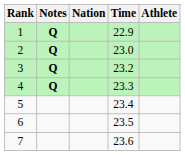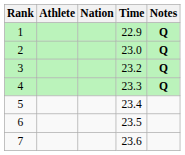columns swapped: Athlete <-> Notes
